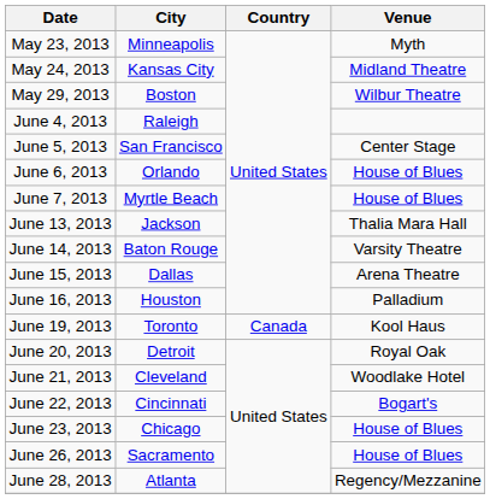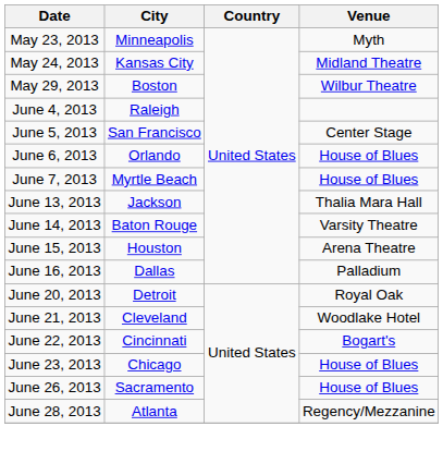June 15, 2013 | City: Dallas -> Houston
June 16, 2013 | City: Houston -> Dallas
- row: June 19, 2013 | Toronto | Canada | Kool Haus
